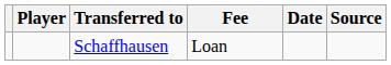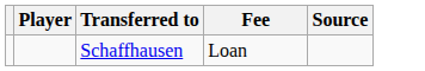- column: Date
